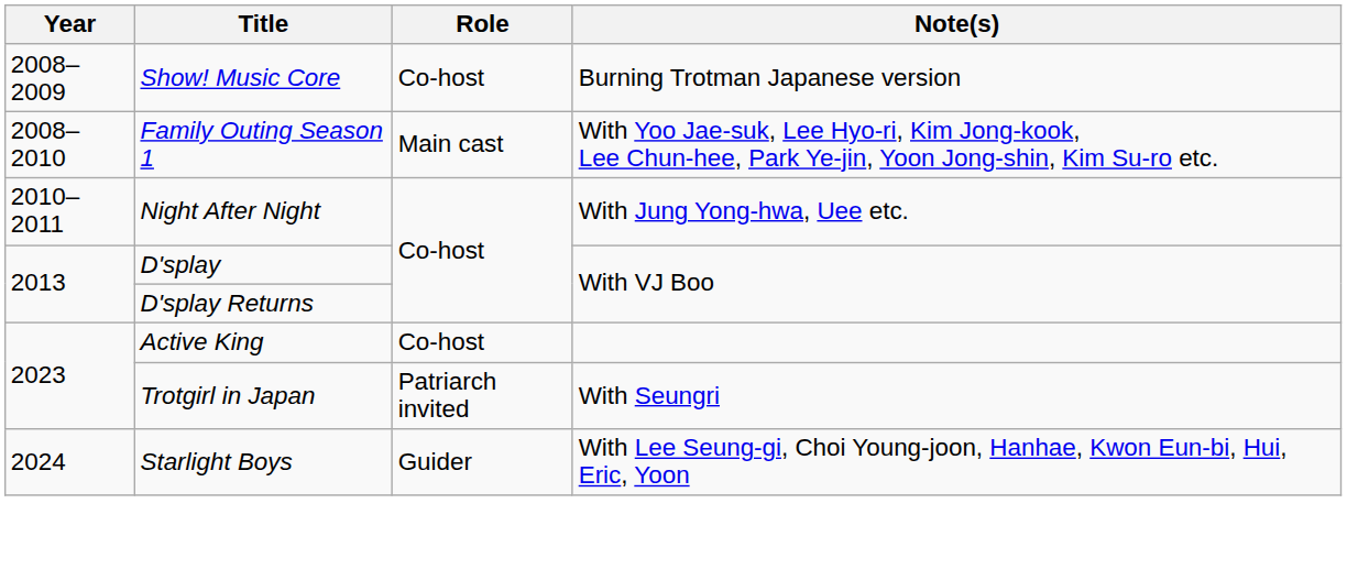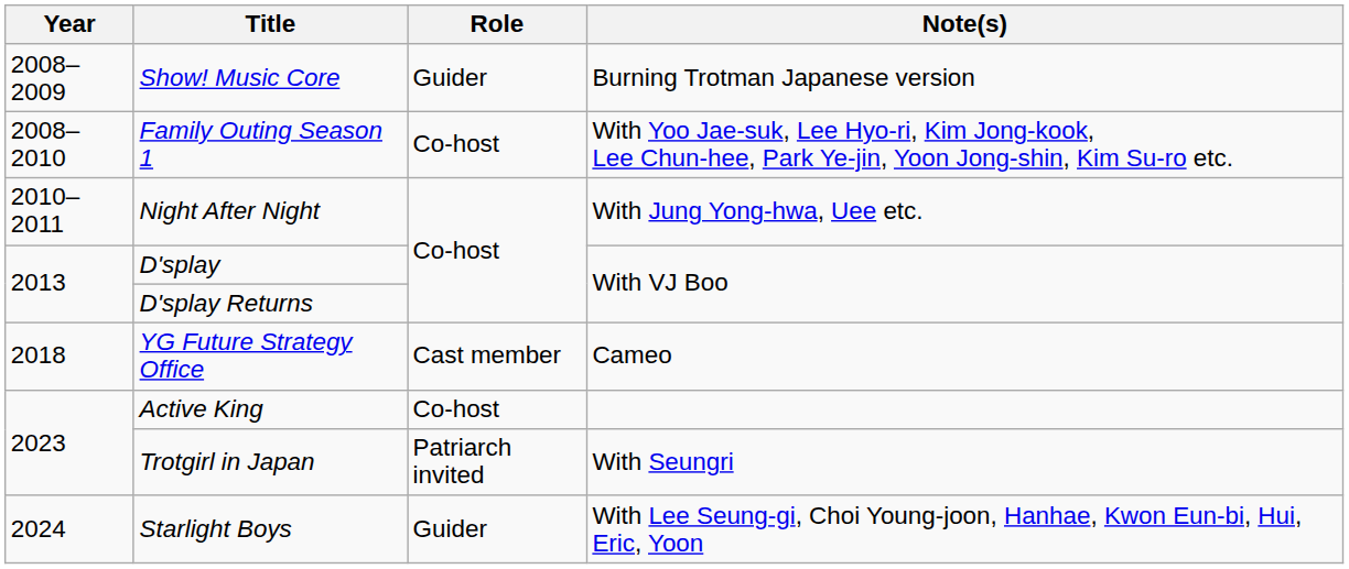Show! Music Core | Role: Co-host -> Guider
Family Outing Season 1 | Role: Main cast -> Co-host
+ row: 2018 | YG Future Strategy Office | Cast member | Cameo
